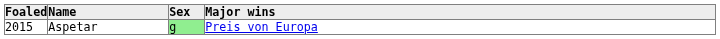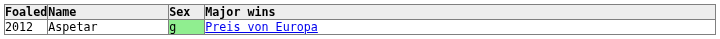Aspetar | Foaled: 2015 -> 2012
